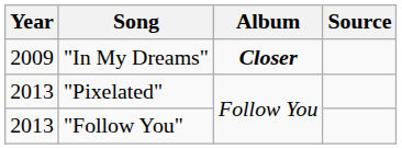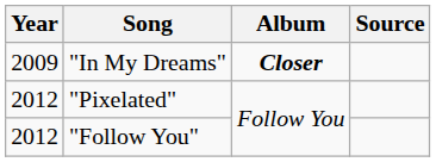"Pixelated" | Year: 2013 -> 2012
"Follow You" | Year: 2013 -> 2012
